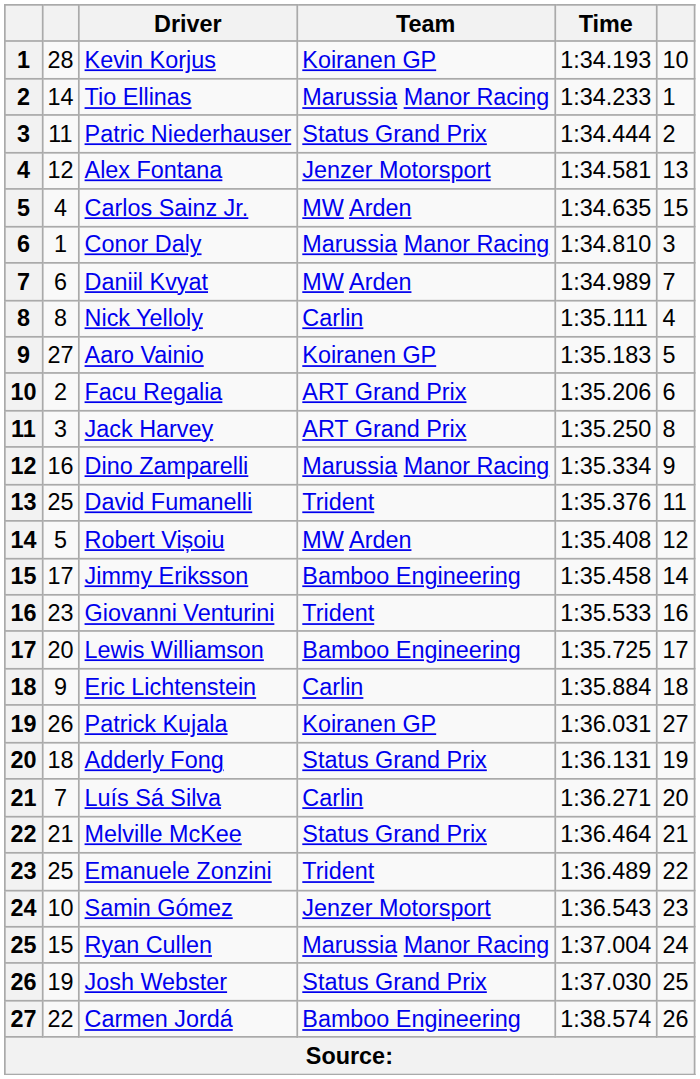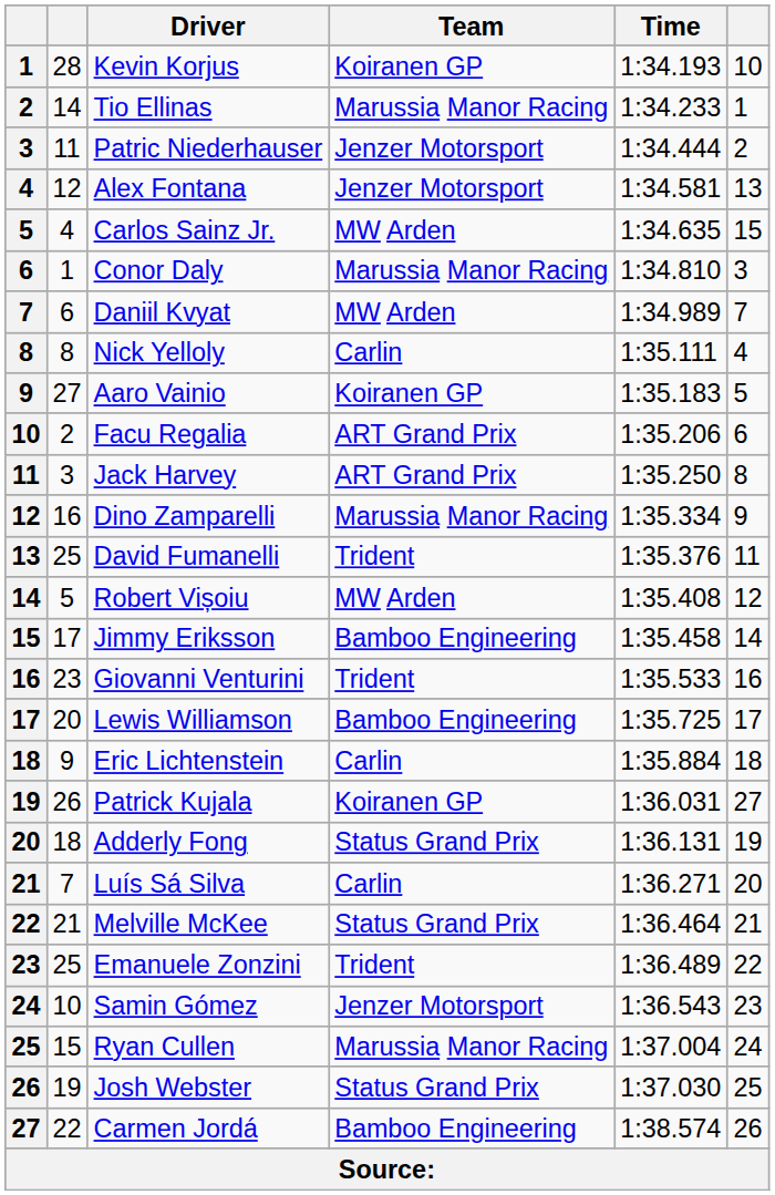Patric Niederhauser | Team: Status Grand Prix -> Jenzer Motorsport
